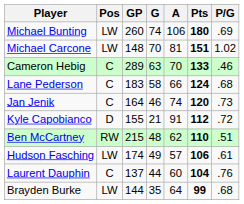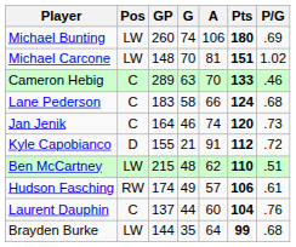Ben McCartney | Pos: RW -> LW
Hudson Fasching | Pos: LW -> RW
